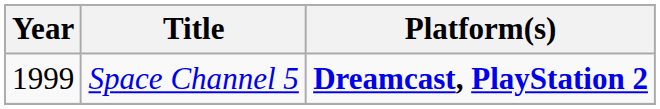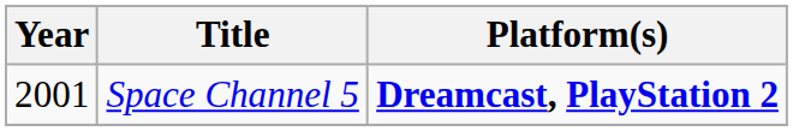Space Channel 5 | Year: 1999 -> 2001
